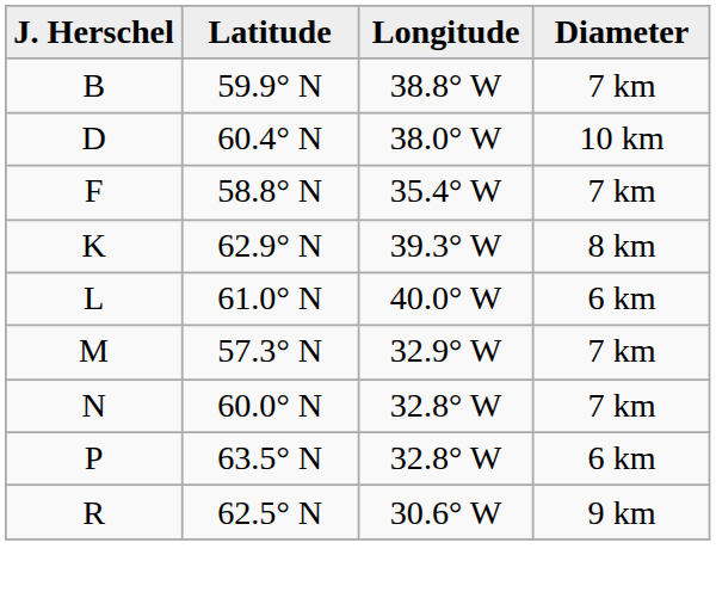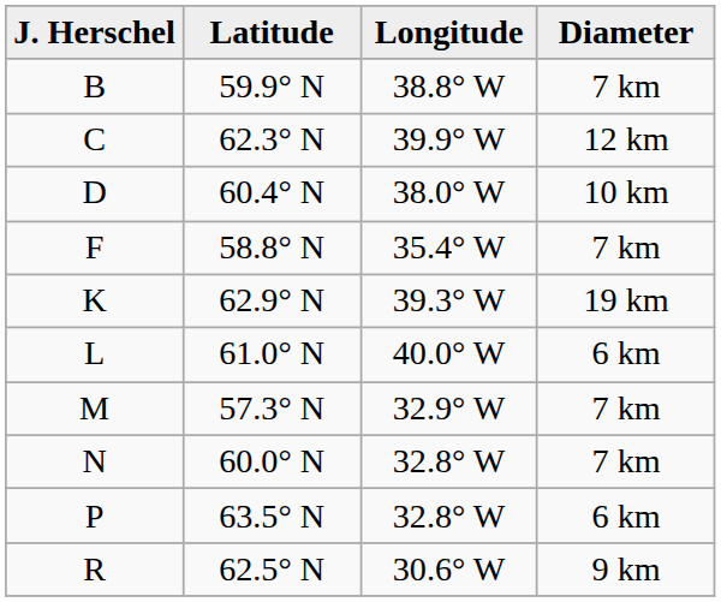+ row: C | 62.3° N | 39.9° W | 12 km
K | Diameter: 8 km -> 19 km
